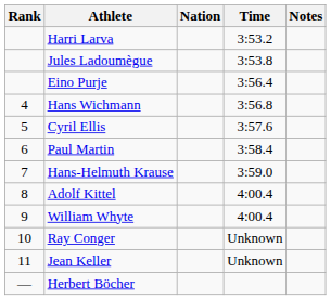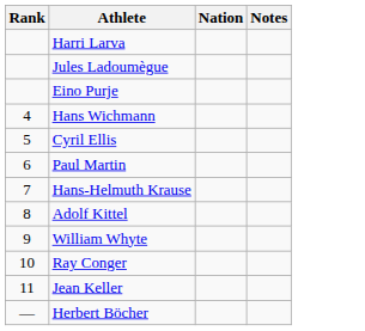- column: Time | 3:53.2 | 3:53.8 | 3:56.4 | 3:56.8 | 3:57.6 | 3:58.4 | 3:59.0 | 4:00.4 | 4:00.4 | Unknown | Unknown
